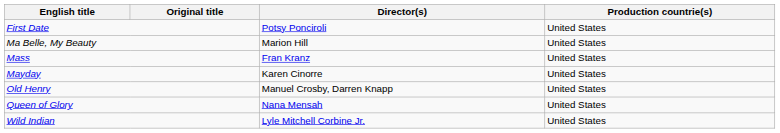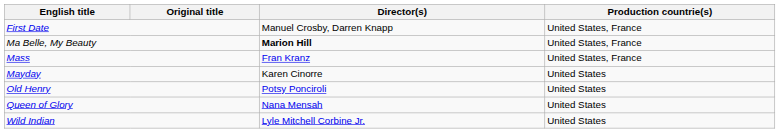First Date | Director(s): Potsy Ponciroli -> Manuel Crosby, Darren Knapp
First Date | Production countrie(s): United States -> United States, France
Ma Belle, My Beauty | Director(s): normal -> bold
Ma Belle, My Beauty | Production countrie(s): United States -> United States, France
Mass | Production countrie(s): United States -> United States, France
Old Henry | Director(s): Manuel Crosby, Darren Knapp -> Potsy Ponciroli
